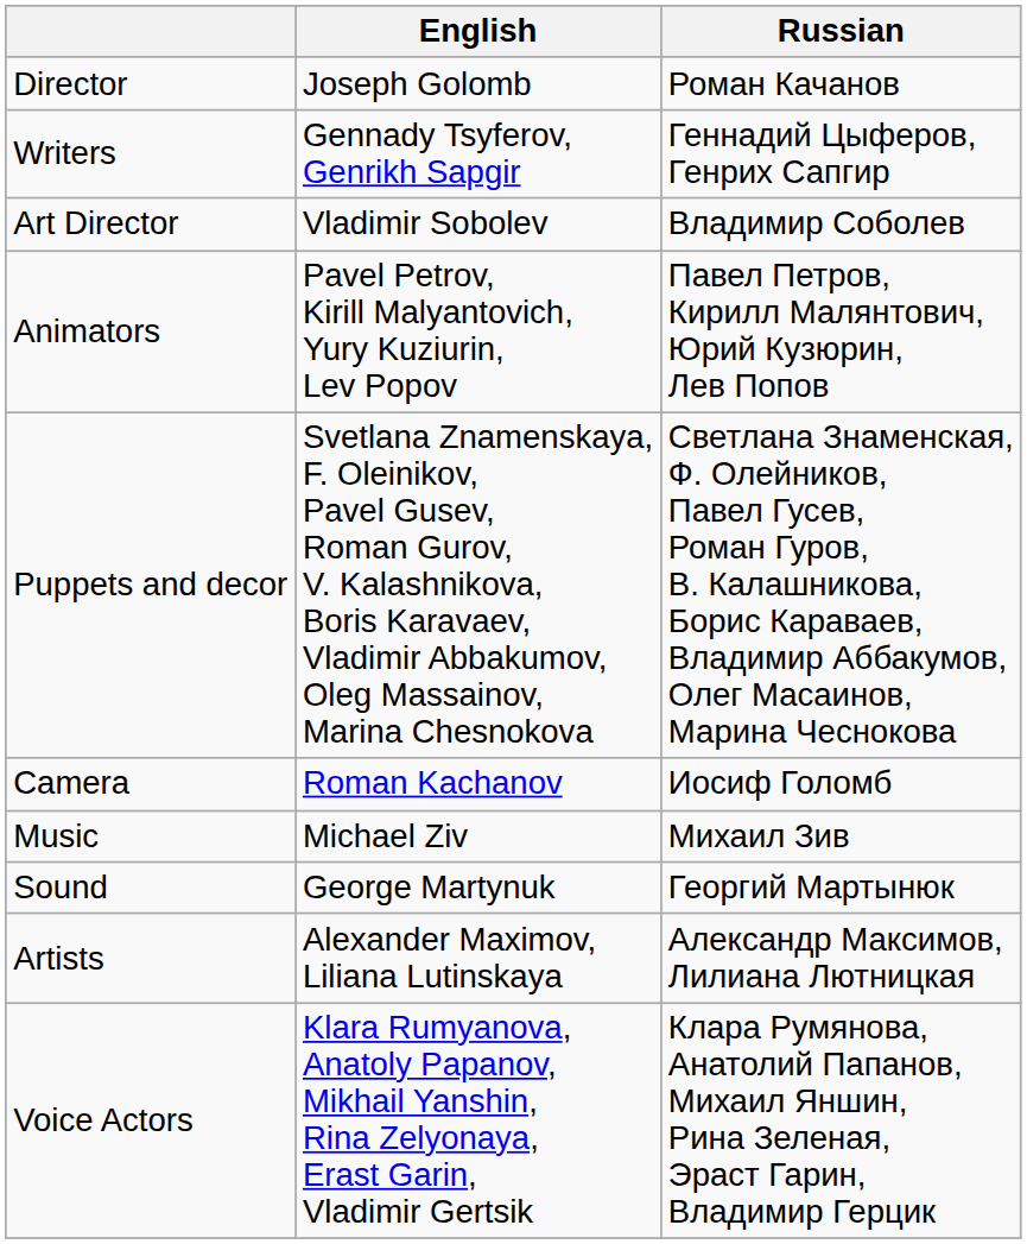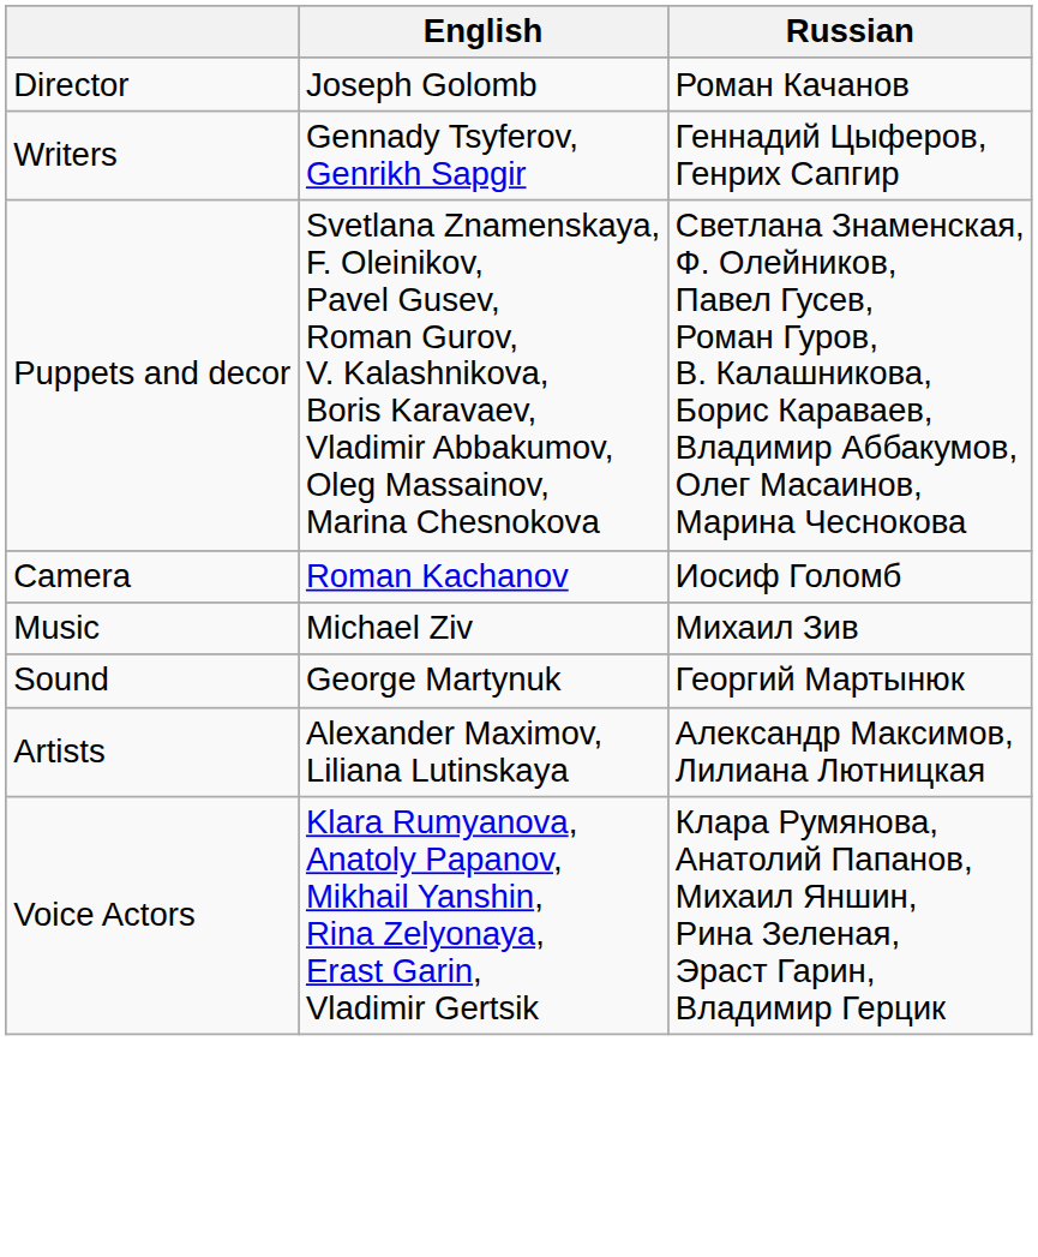- row: Art Director | Vladimir Sobolev | Владимир Соболев
- row: Animators | Pavel Petrov, Kirill Malyantovich, Yury Kuziurin, Lev Popov | Павел Петров, Кирилл Малянтович, Юрий Кузюрин, Лев Попов
